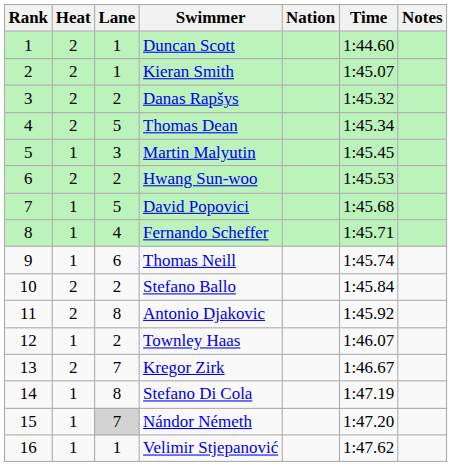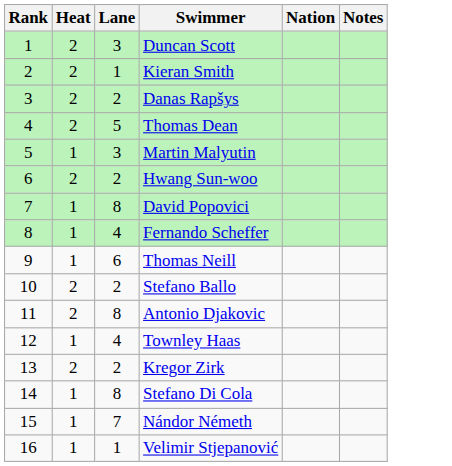- column: Time | 1:44.60 | 1:45.07 | 1:45.32 | 1:45.34 | 1:45.45 | 1:45.53 | 1:45.68 | 1:45.71 | 1:45.74 | 1:45.84 | 1:45.92 | 1:46.07 | 1:46.67 | 1:47.19 | 1:47.20 | 1:47.62
Duncan Scott | Lane: 1 -> 3
David Popovici | Lane: 5 -> 8
Townley Haas | Lane: 2 -> 4
Kregor Zirk | Lane: 7 -> 2
Nándor Németh | Lane: lightgrey background -> no background
